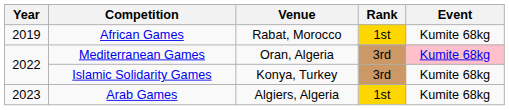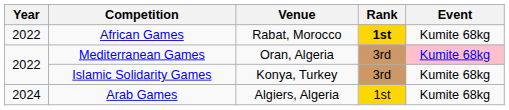African Games | Year: 2019 -> 2022
African Games | Rank: normal -> bold
Arab Games | Year: 2023 -> 2024
